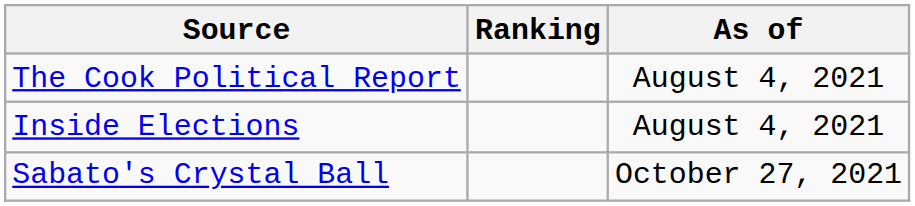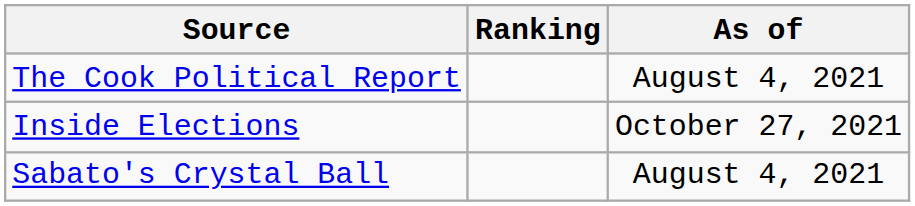Inside Elections | As of: August 4, 2021 -> October 27, 2021
Sabato's Crystal Ball | As of: October 27, 2021 -> August 4, 2021
